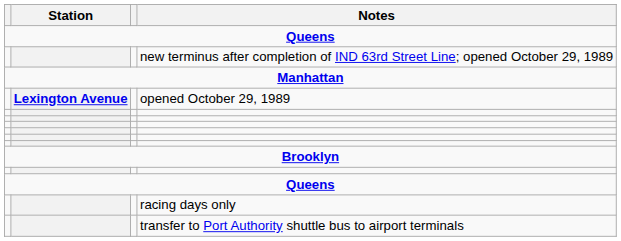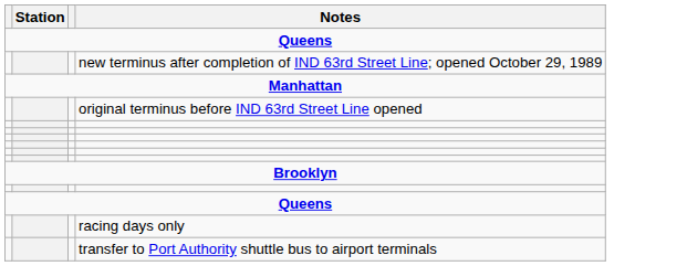- row: Lexington Avenue | opened October 29, 1989
+ row: original terminus before IND 63rd Street Line opened
